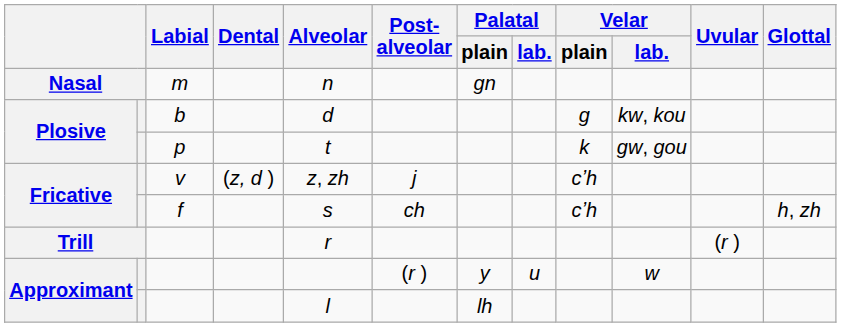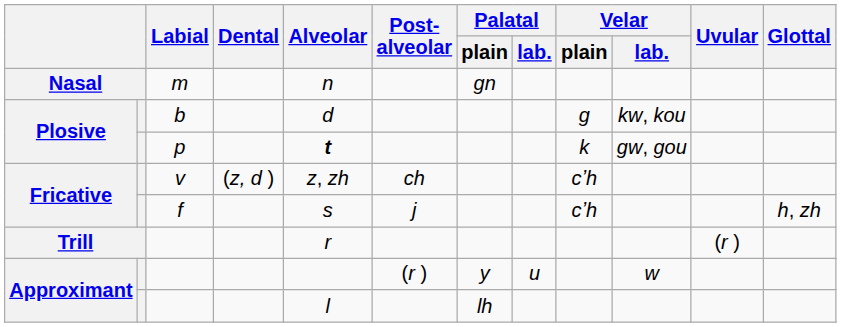p | Alveolar: normal -> bold
v | Post- alveolar: j -> ch
f | Post- alveolar: ch -> j
